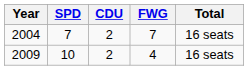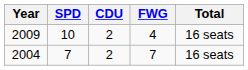rows swapped: 2009 <-> 2004
